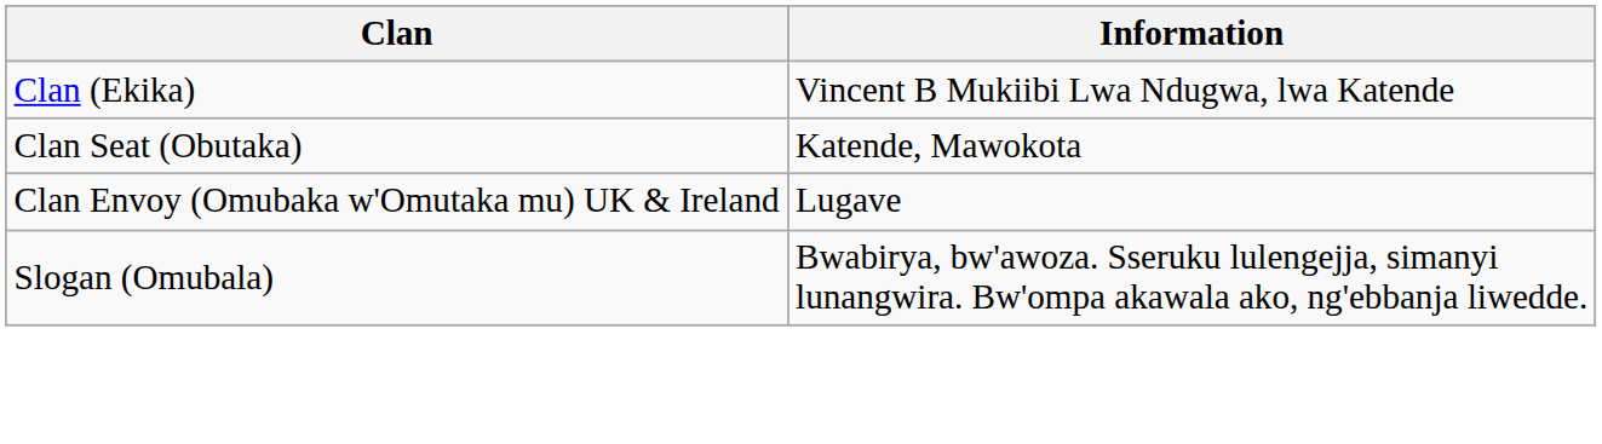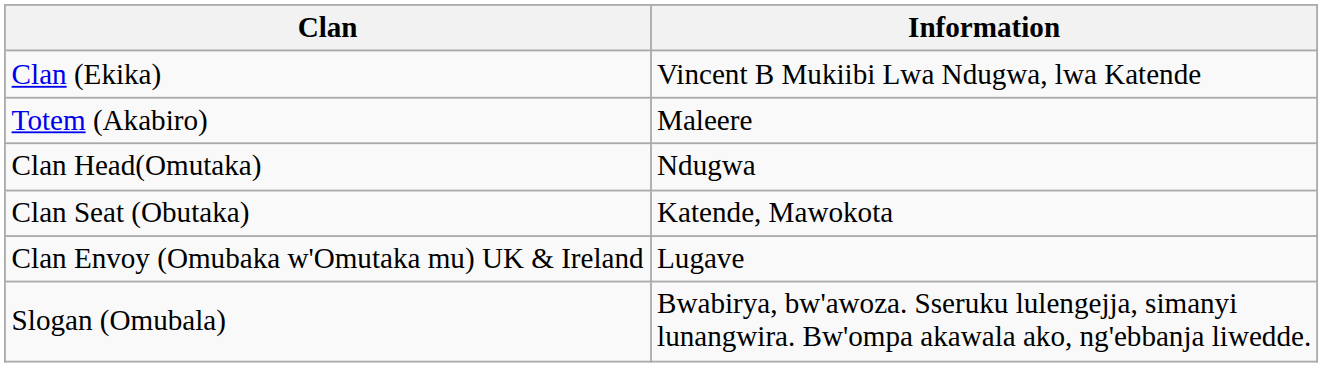+ row: Totem (Akabiro) | Maleere
+ row: Clan Head(Omutaka) | Ndugwa
